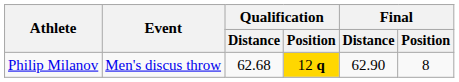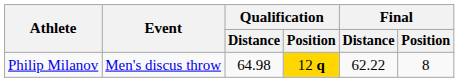Philip Milanov | Qualification / Distance: 62.68 -> 64.98
Philip Milanov | Final / Distance: 62.90 -> 62.22
